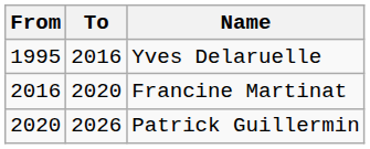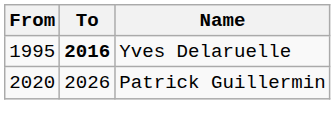Yves Delaruelle | To: normal -> bold
- row: 2016 | 2020 | Francine Martinat
